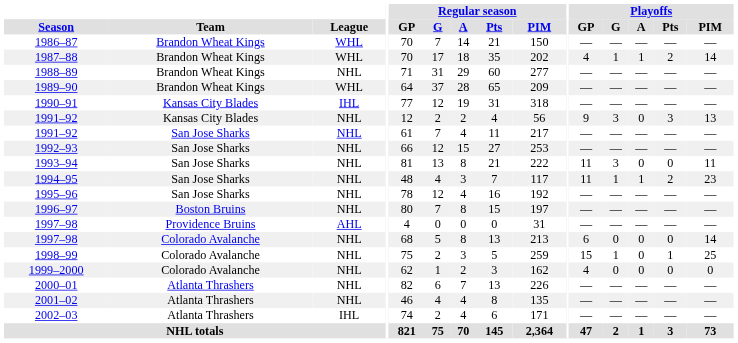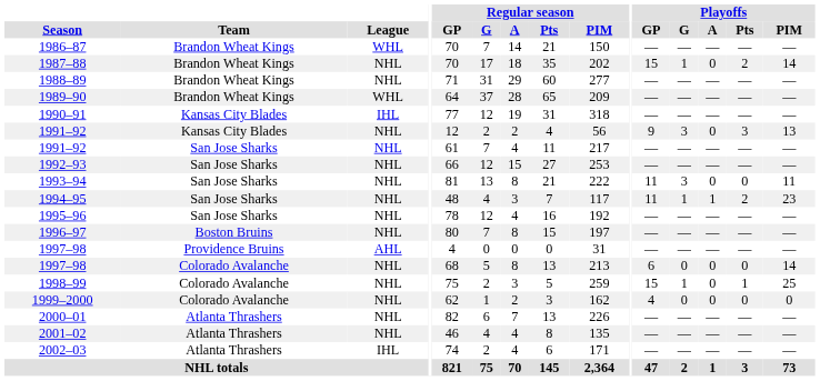1987–88 | League: WHL -> NHL
1987–88 | Playoffs / GP: 4 -> 15
1987–88 | Playoffs / A: 1 -> 0
